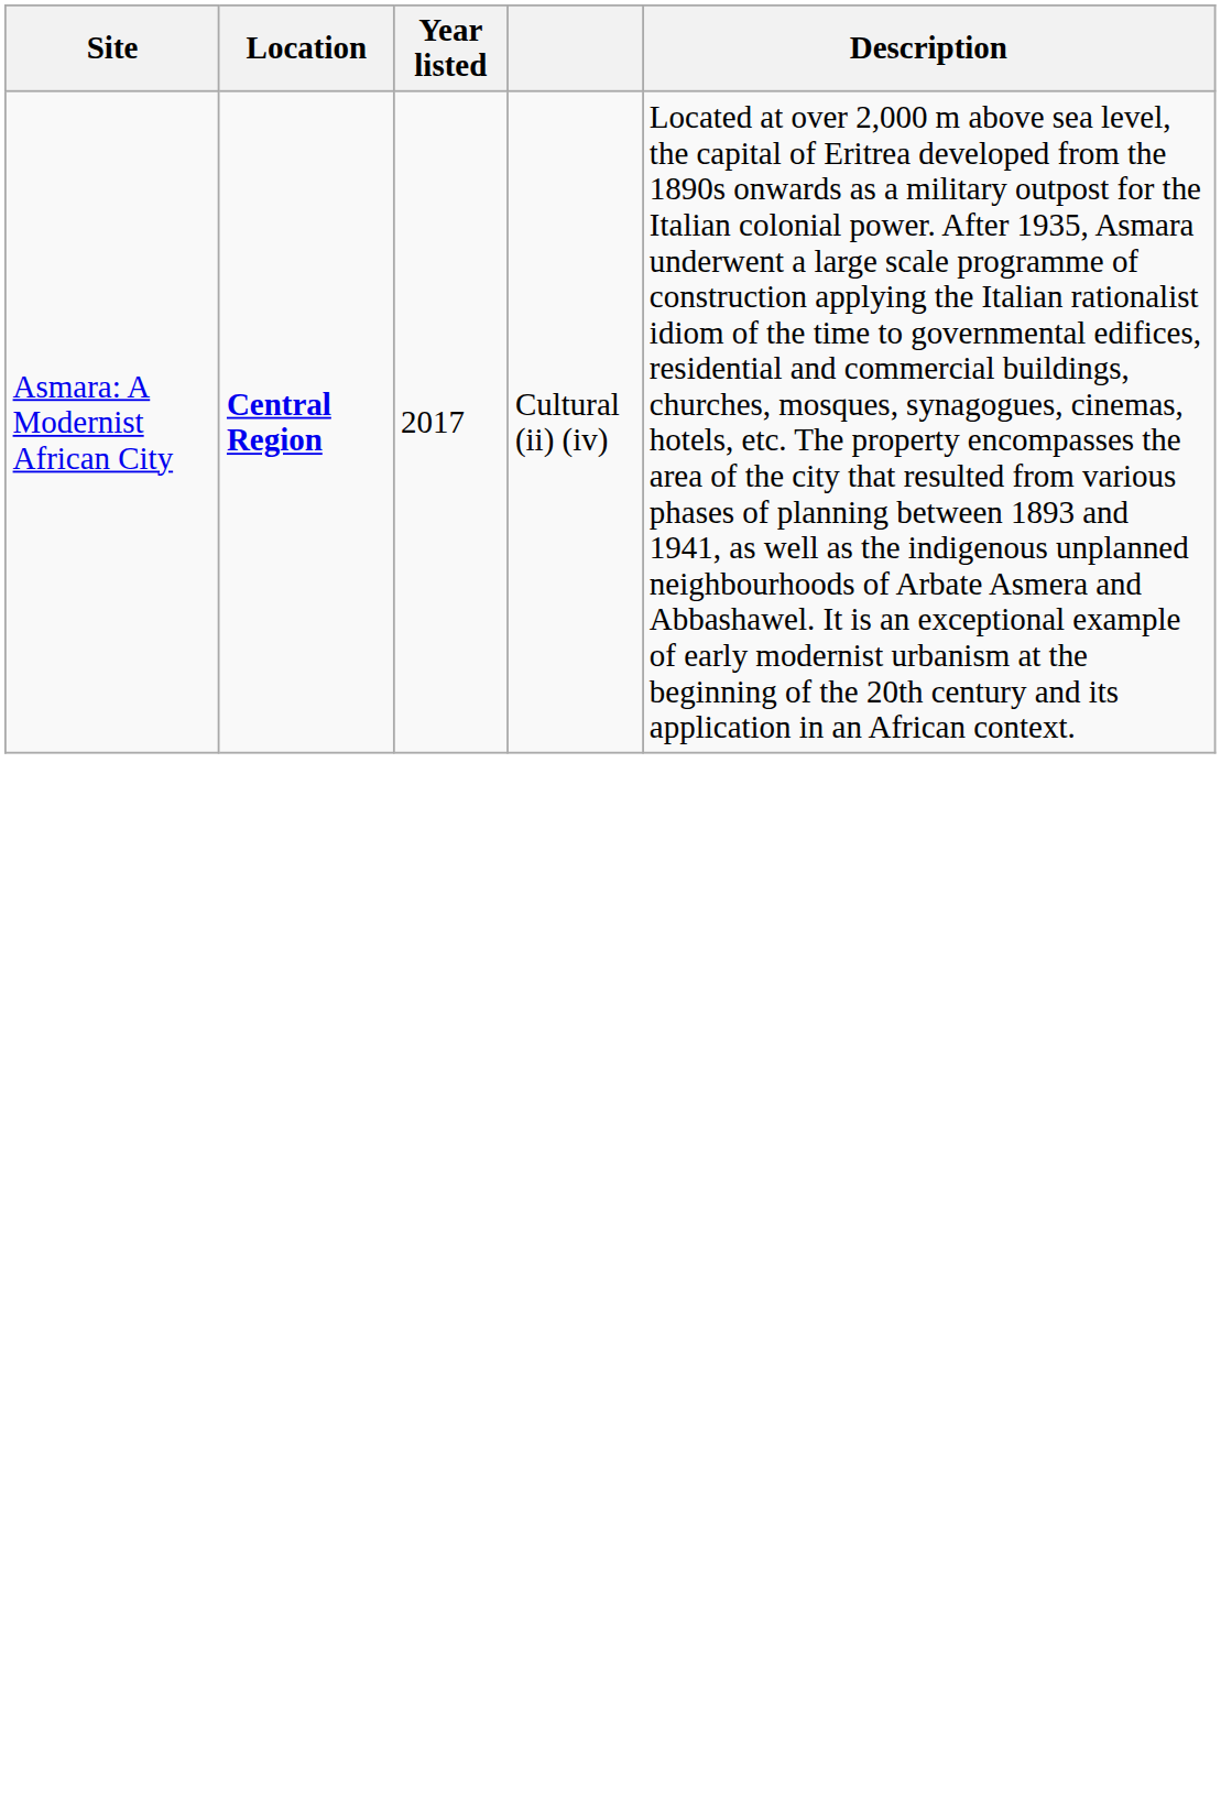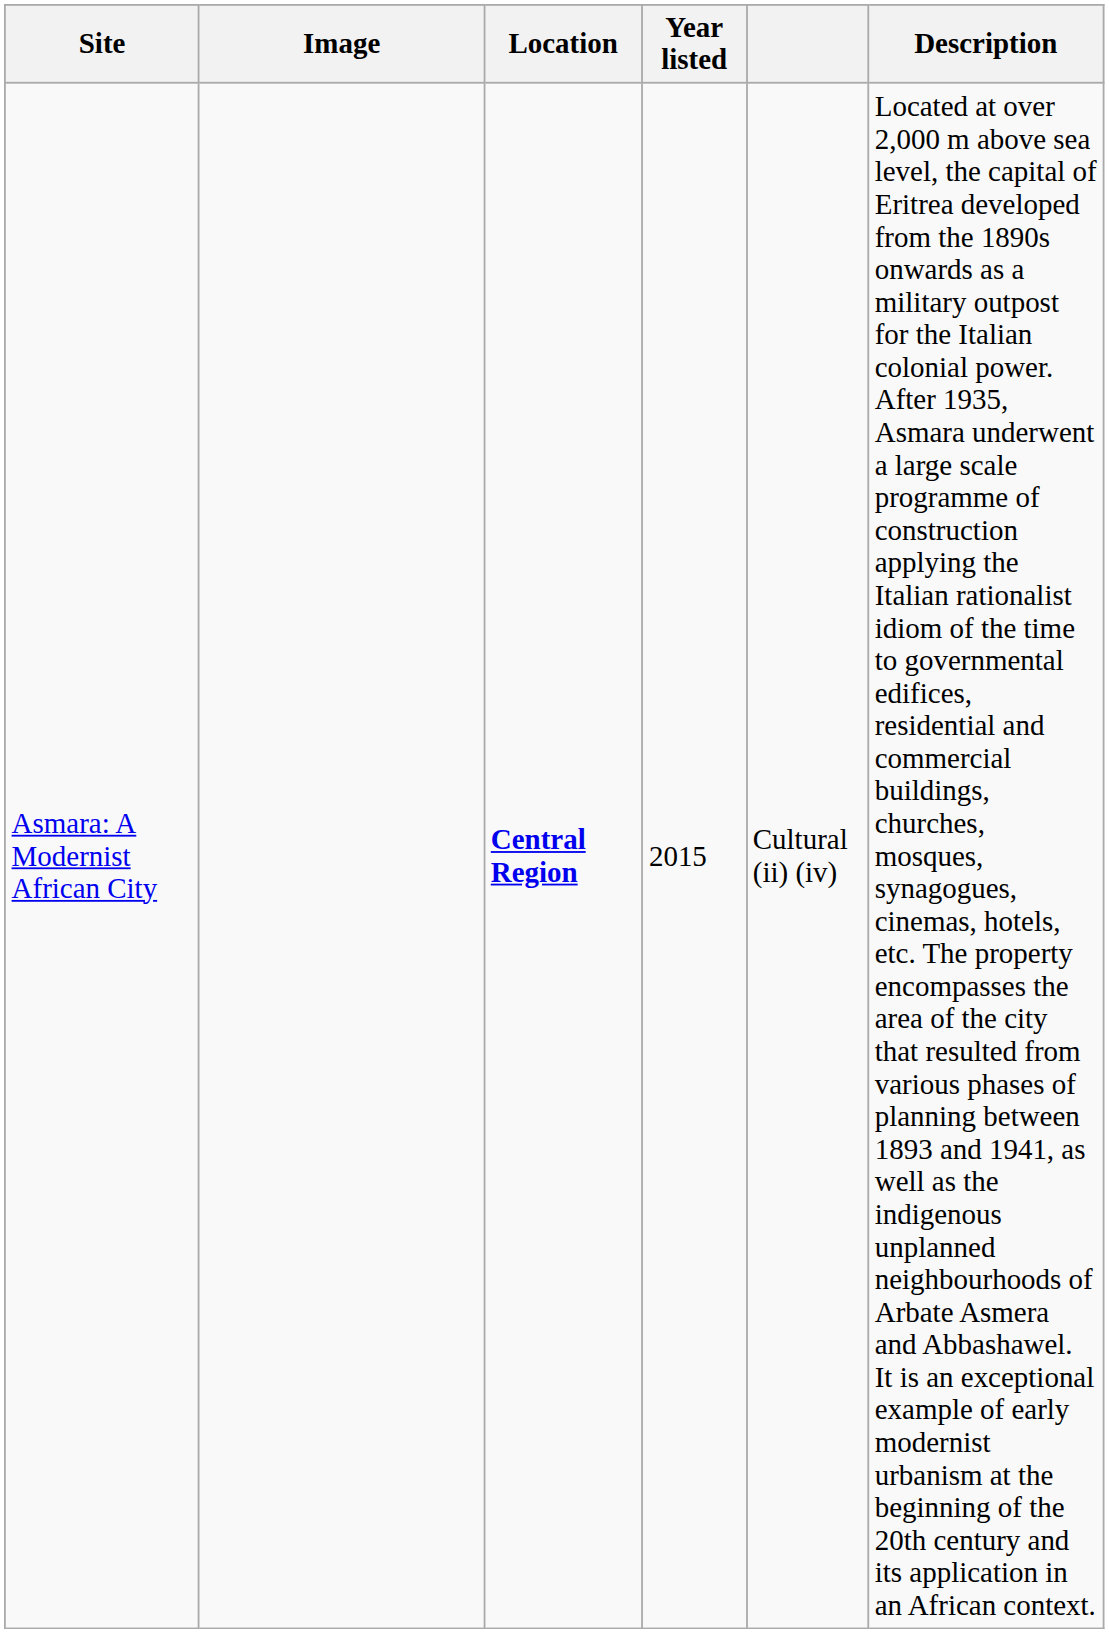+ column: Image
Asmara: A Modernist African City | Year listed: 2017 -> 2015
